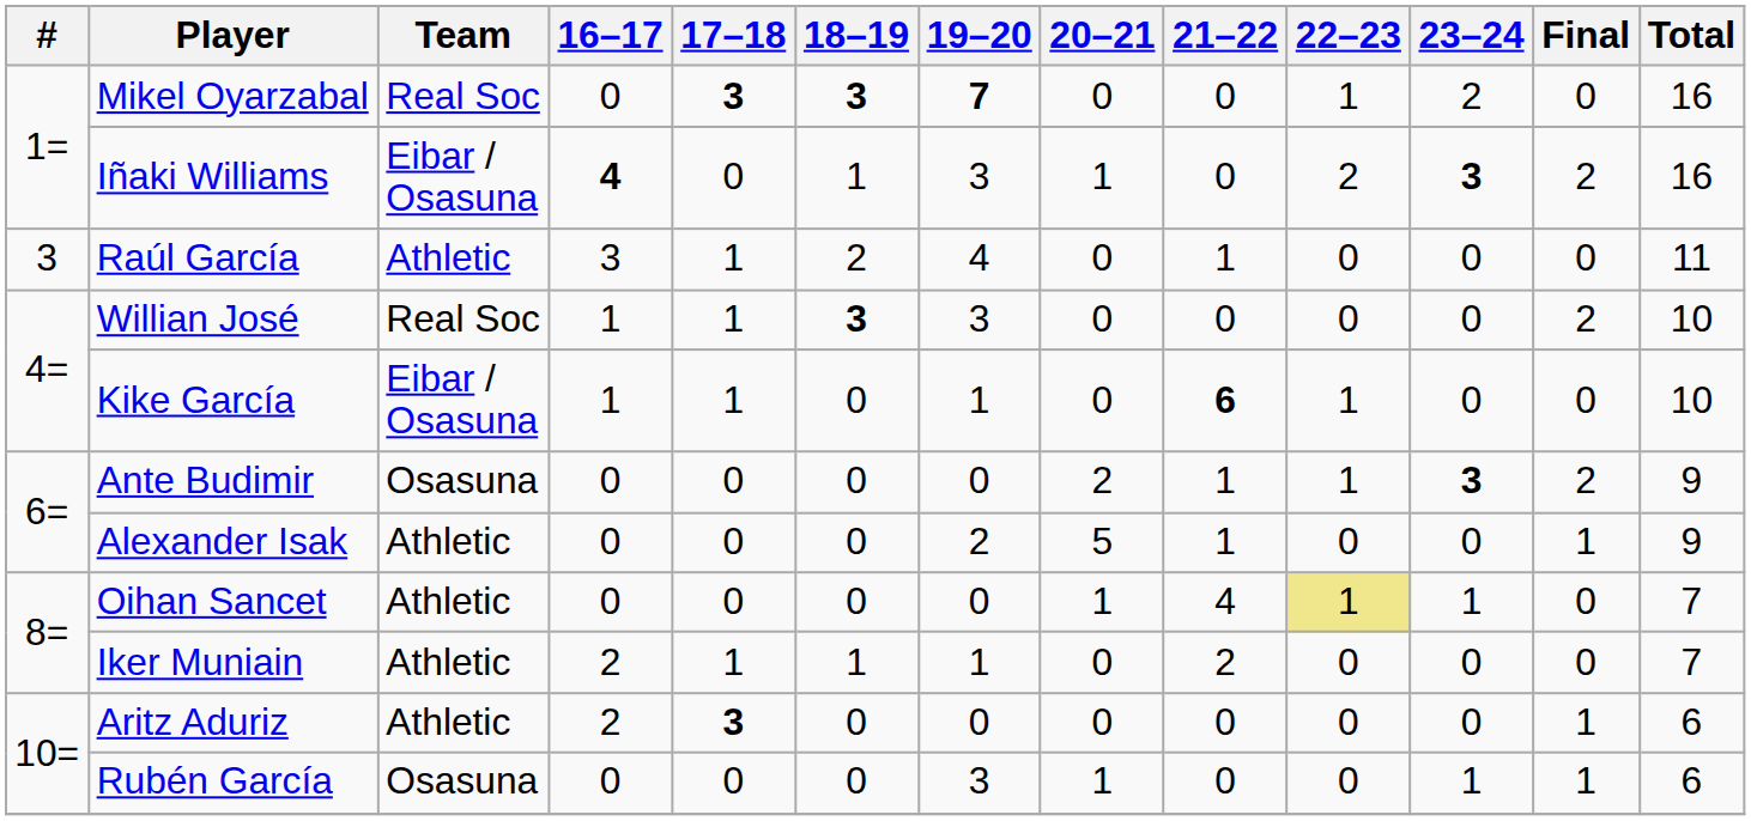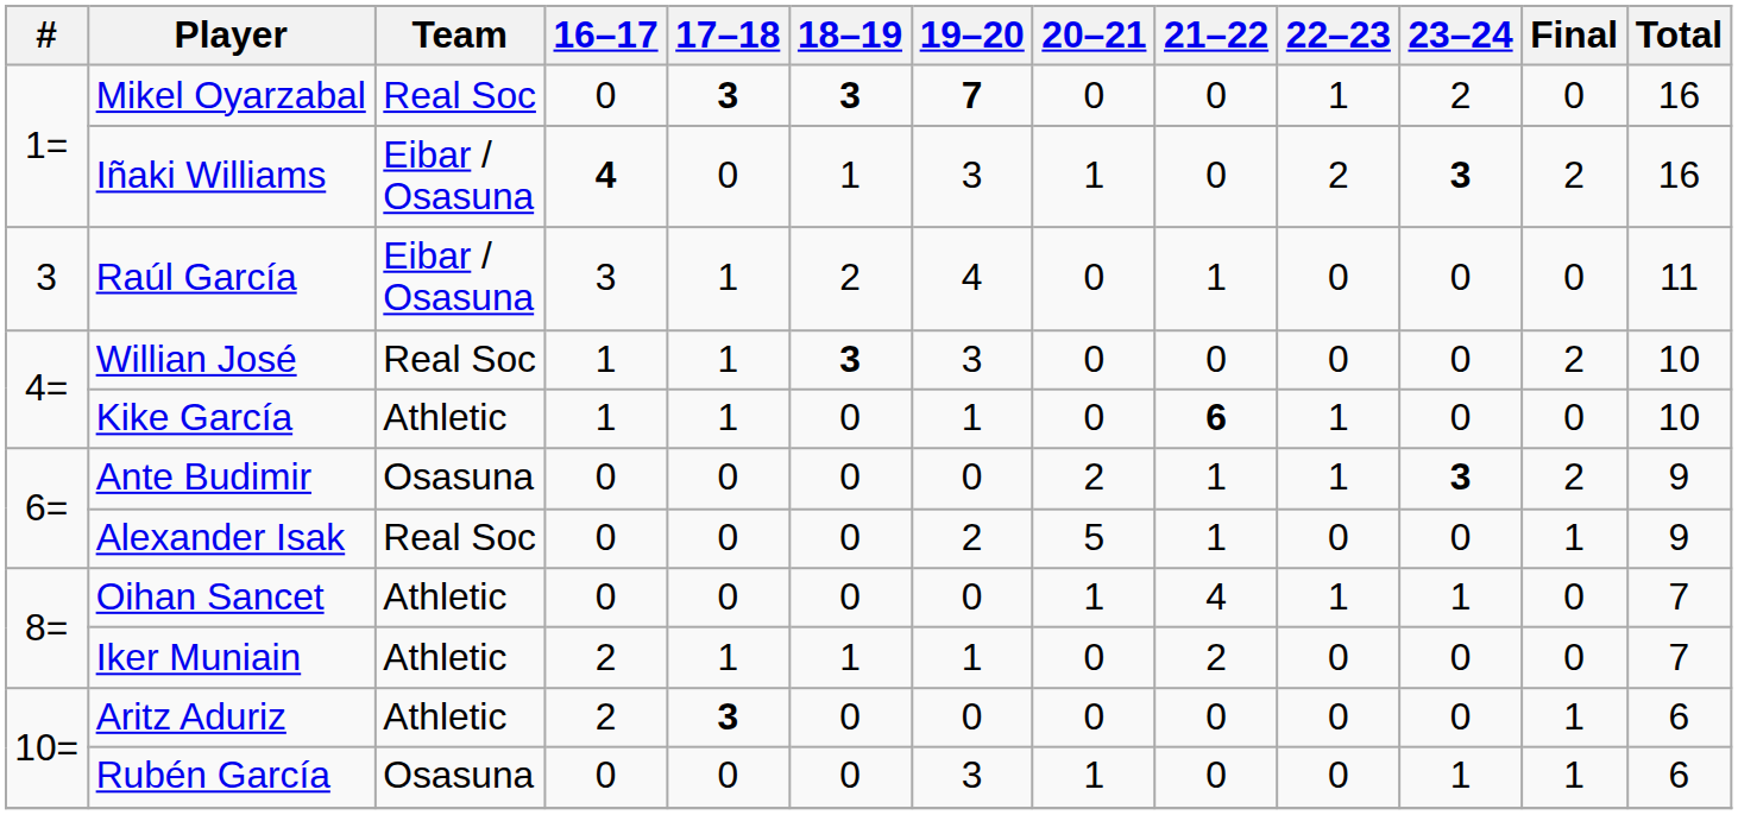Raúl García | Team: Athletic -> Eibar / Osasuna
Kike García | Team: Eibar / Osasuna -> Athletic
Alexander Isak | Team: Athletic -> Real Soc
Oihan Sancet | 22–23: khaki background -> no background
